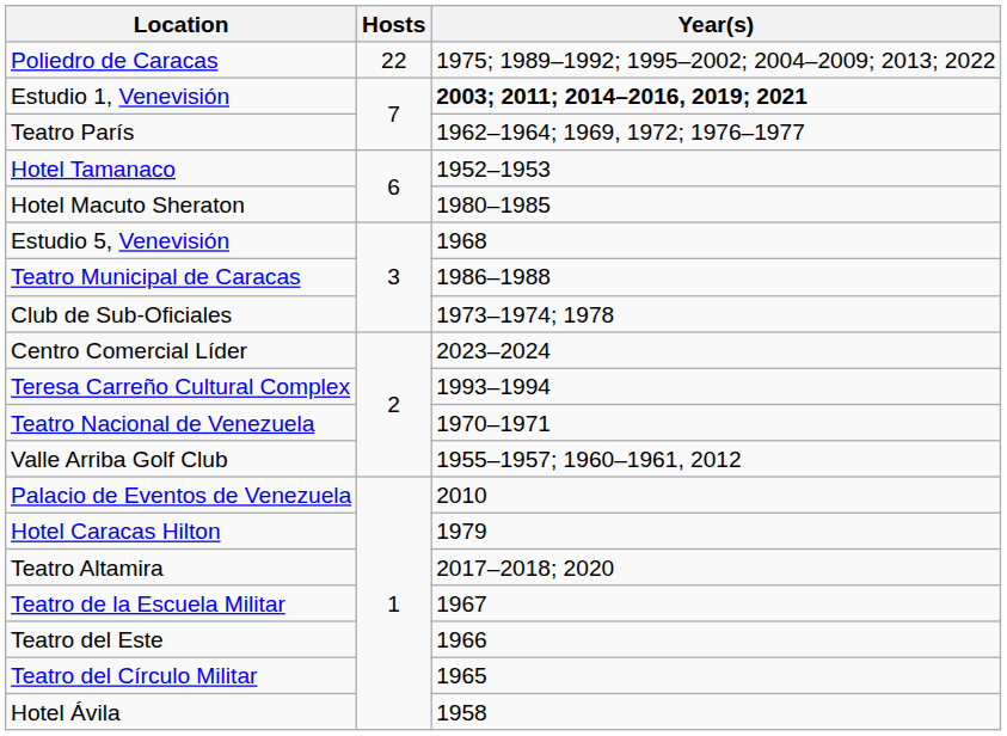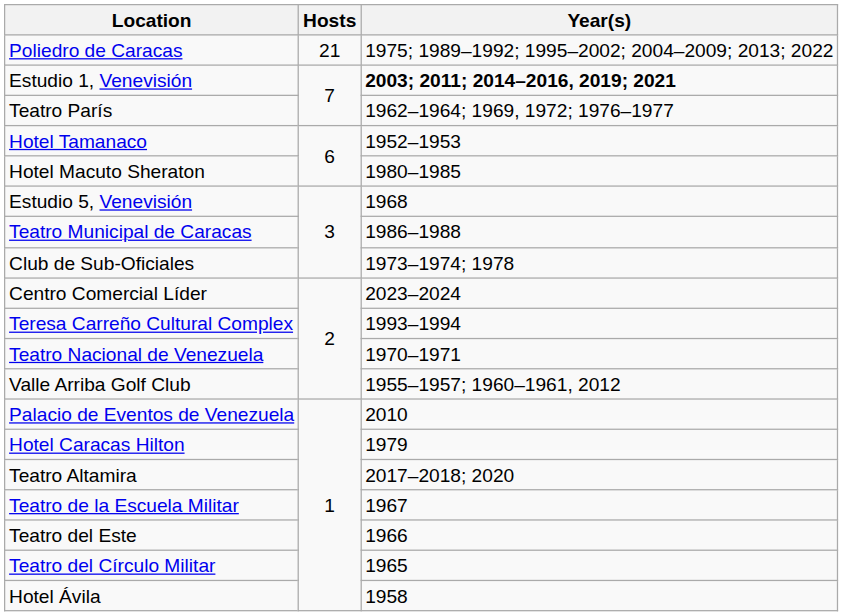Poliedro de Caracas | Hosts: 22 -> 21
